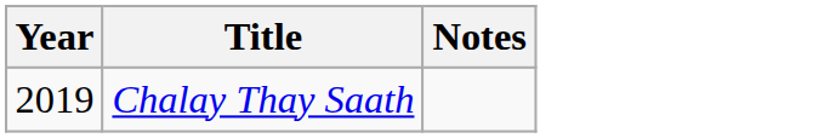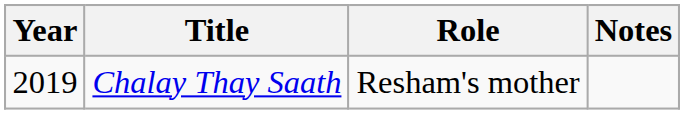+ column: Role | Resham's mother
